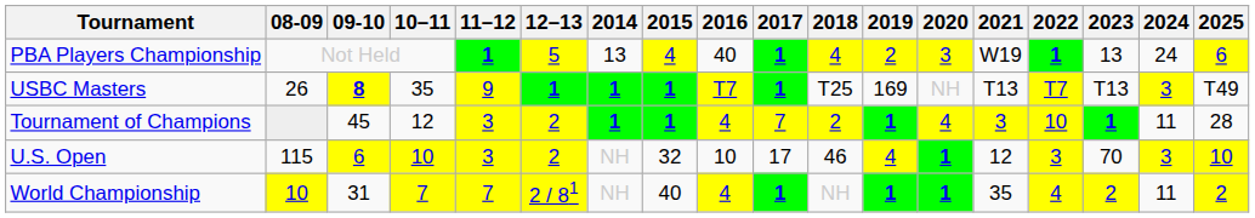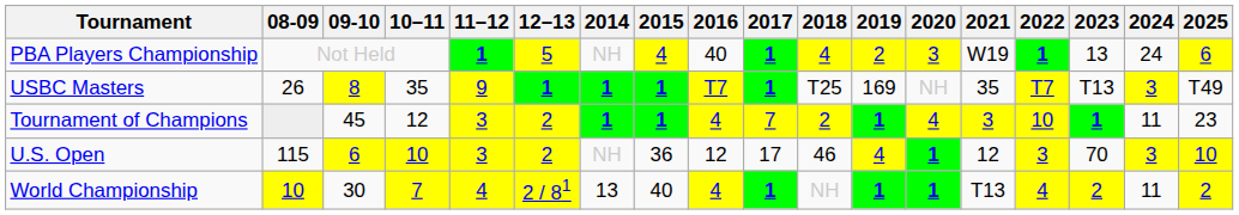PBA Players Championship | 2014: 13 -> NH
USBC Masters | 09-10: bold -> normal
USBC Masters | 2021: T13 -> 35
Tournament of Champions | 2025: 28 -> 23
U.S. Open | 2015: 32 -> 36
U.S. Open | 2016: 10 -> 12
World Championship | 09-10: 31 -> 30
World Championship | 11–12: 7 -> 4
World Championship | 2014: NH -> 13
World Championship | 2021: 35 -> T13
